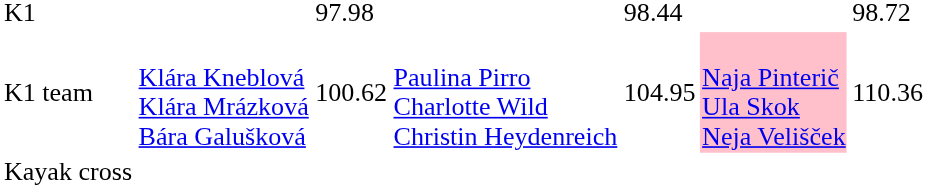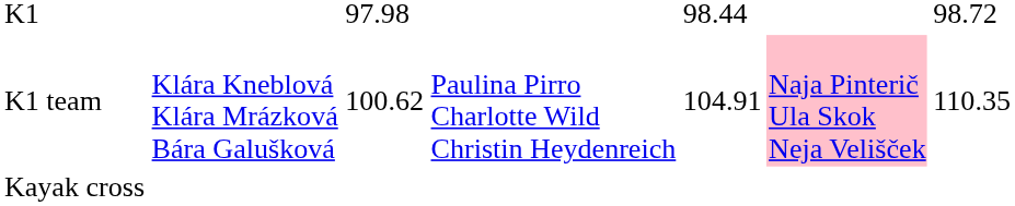K1 team | column 5: 104.95 -> 104.91
K1 team | column 7: 110.36 -> 110.35
